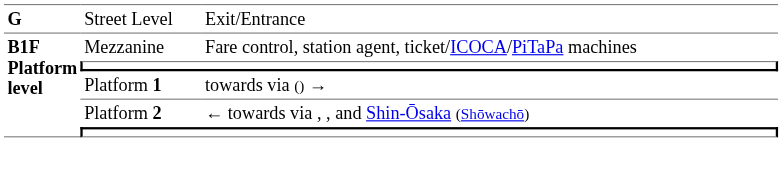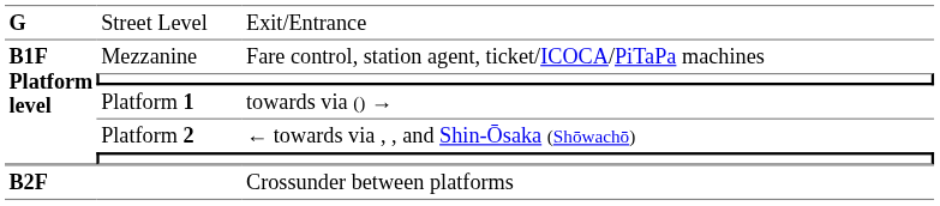+ row: B2F | Crossunder between platforms
